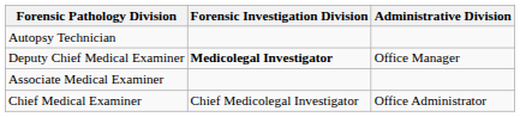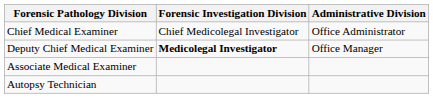rows swapped: Chief Medical Examiner <-> Autopsy Technician
